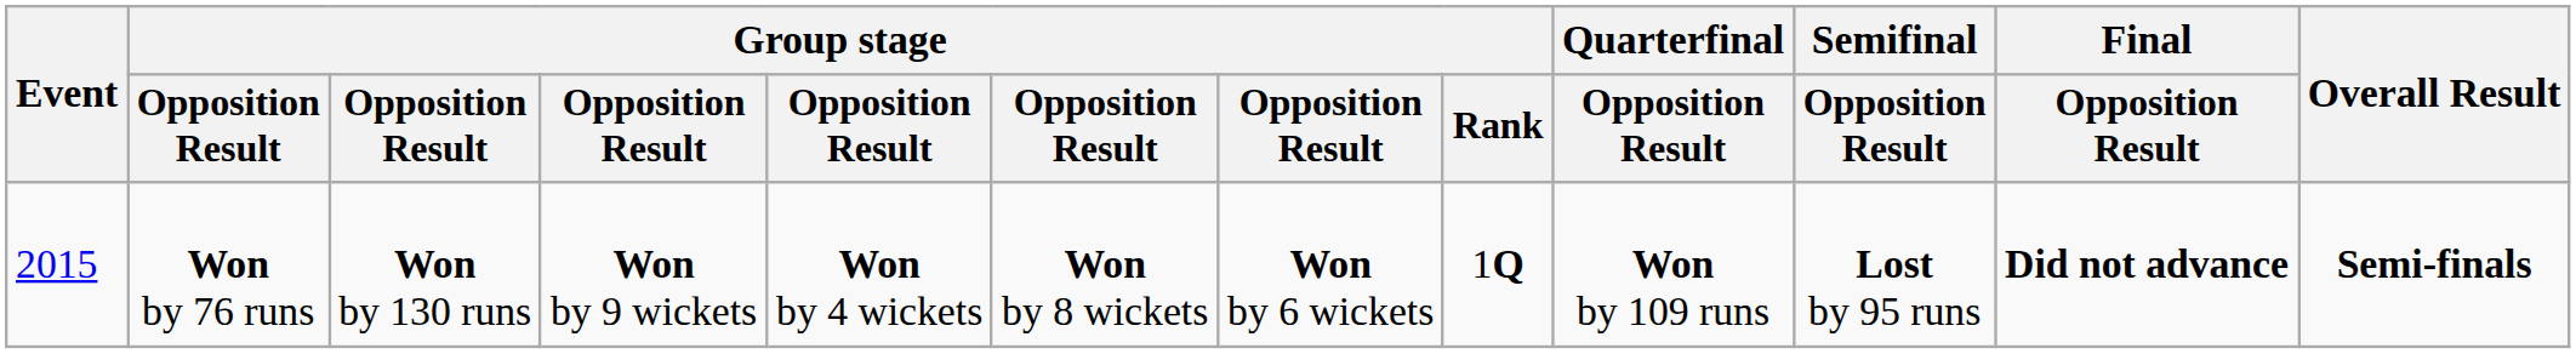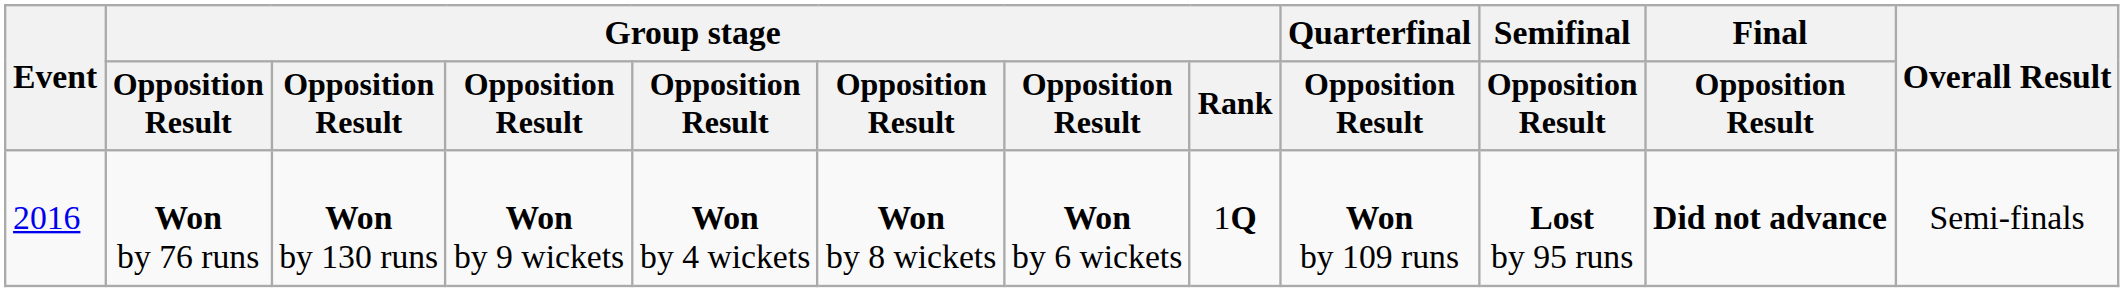Won by 76 runs | Event: 2015 -> 2016
Won by 76 runs | Overall Result: bold -> normal
